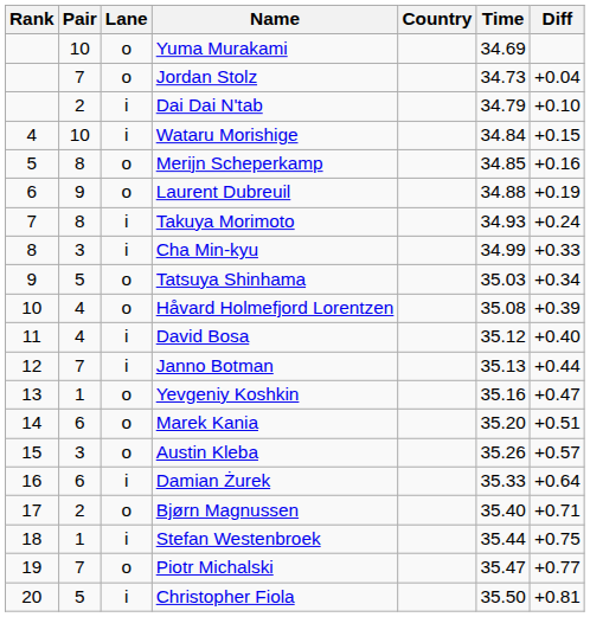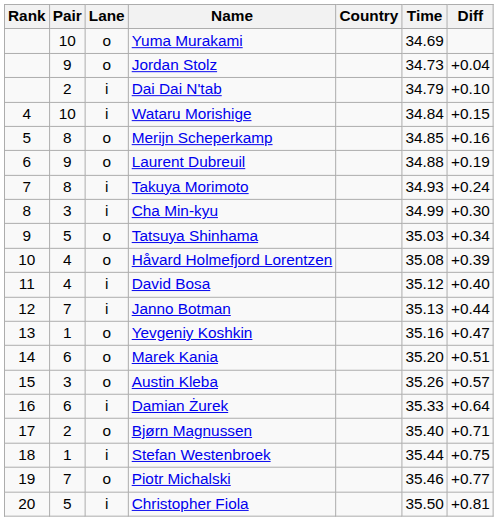Jordan Stolz | Pair: 7 -> 9
Cha Min-kyu | Diff: +0.33 -> +0.30
Piotr Michalski | Time: 35.47 -> 35.46
